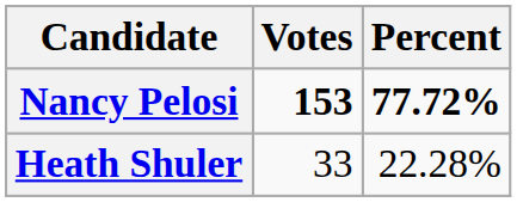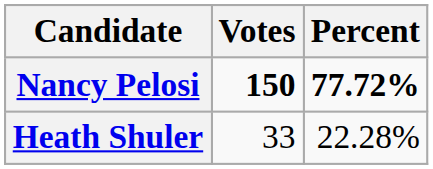Nancy Pelosi | Votes: 153 -> 150
